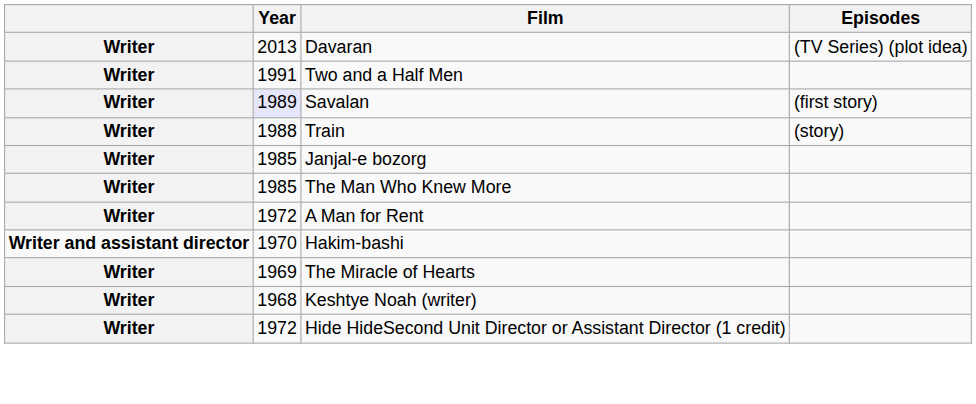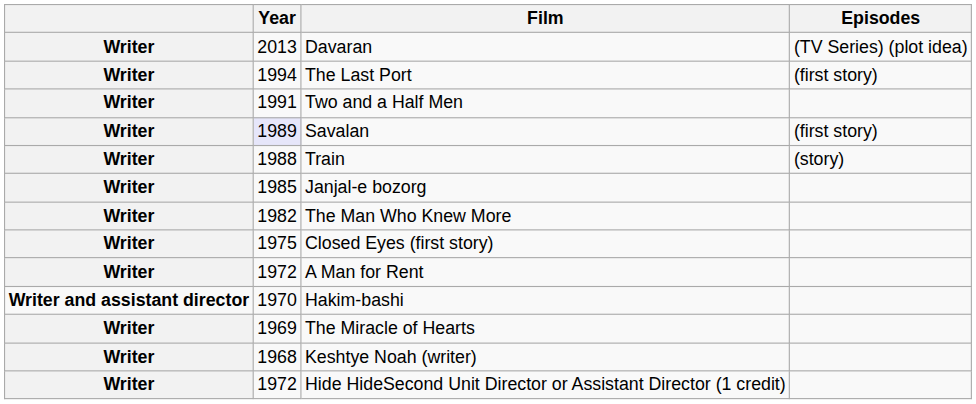+ row: Writer | 1994 | The Last Port | (first story)
The Man Who Knew More | Year: 1985 -> 1982
+ row: Writer | 1975 | Closed Eyes (first story)
